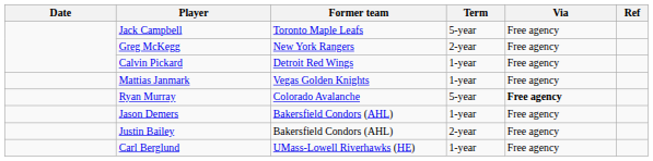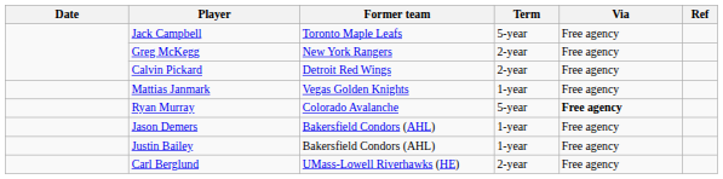Calvin Pickard | Term: 1-year -> 2-year
Justin Bailey | Term: 2-year -> 1-year
Carl Berglund | Term: 1-year -> 2-year
